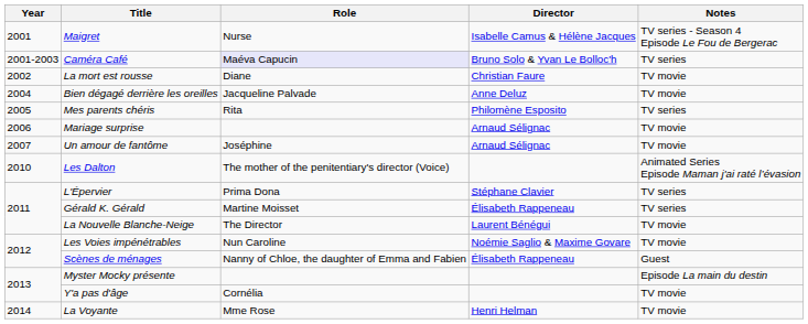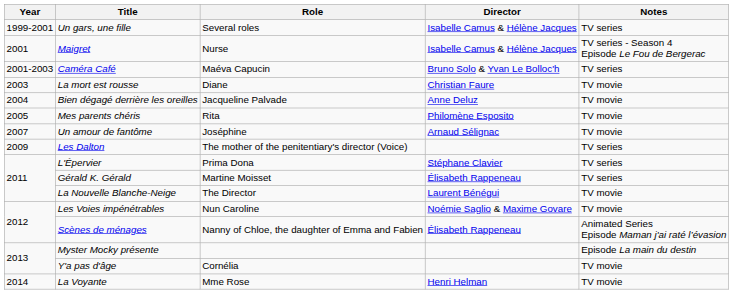+ row: 1999-2001 | Un gars, une fille | Several roles | Isabelle Camus & Hélène Jacques | TV series
Caméra Café | Role: lavender background -> no background
La mort est rousse | Year: 2002 -> 2003
Mes parents chéris | Notes: TV series -> TV movie
- row: 2006 | Mariage surprise | Arnaud Sélignac | TV movie
Les Dalton | Year: 2010 -> 2009
Les Dalton | Notes: Animated Series Episode Maman j'ai raté l’évasion -> TV series
Scènes de ménages | Notes: Guest -> Animated Series Episode Maman j'ai raté l’évasion
